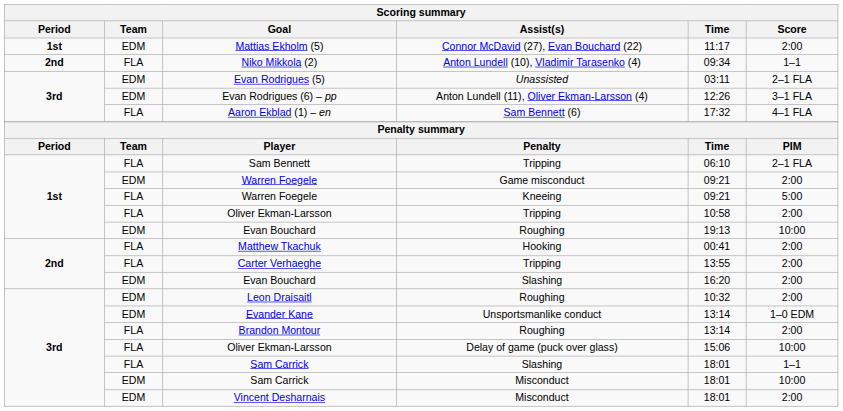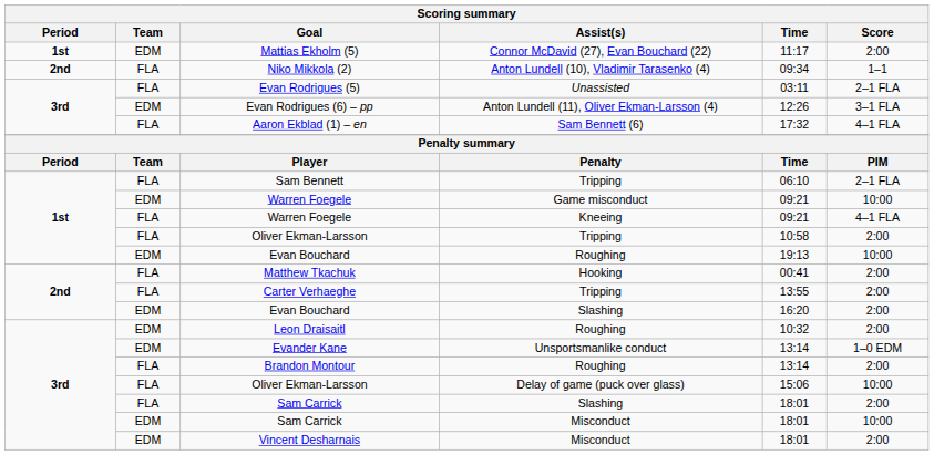Evan Rodrigues (5) | Team: EDM -> FLA
Warren Foegele / Game misconduct | Score: 2:00 -> 10:00
Warren Foegele / Kneeing | Score: 5:00 -> 4–1 FLA
Sam Carrick / Slashing | Score: 1–1 -> 2:00
